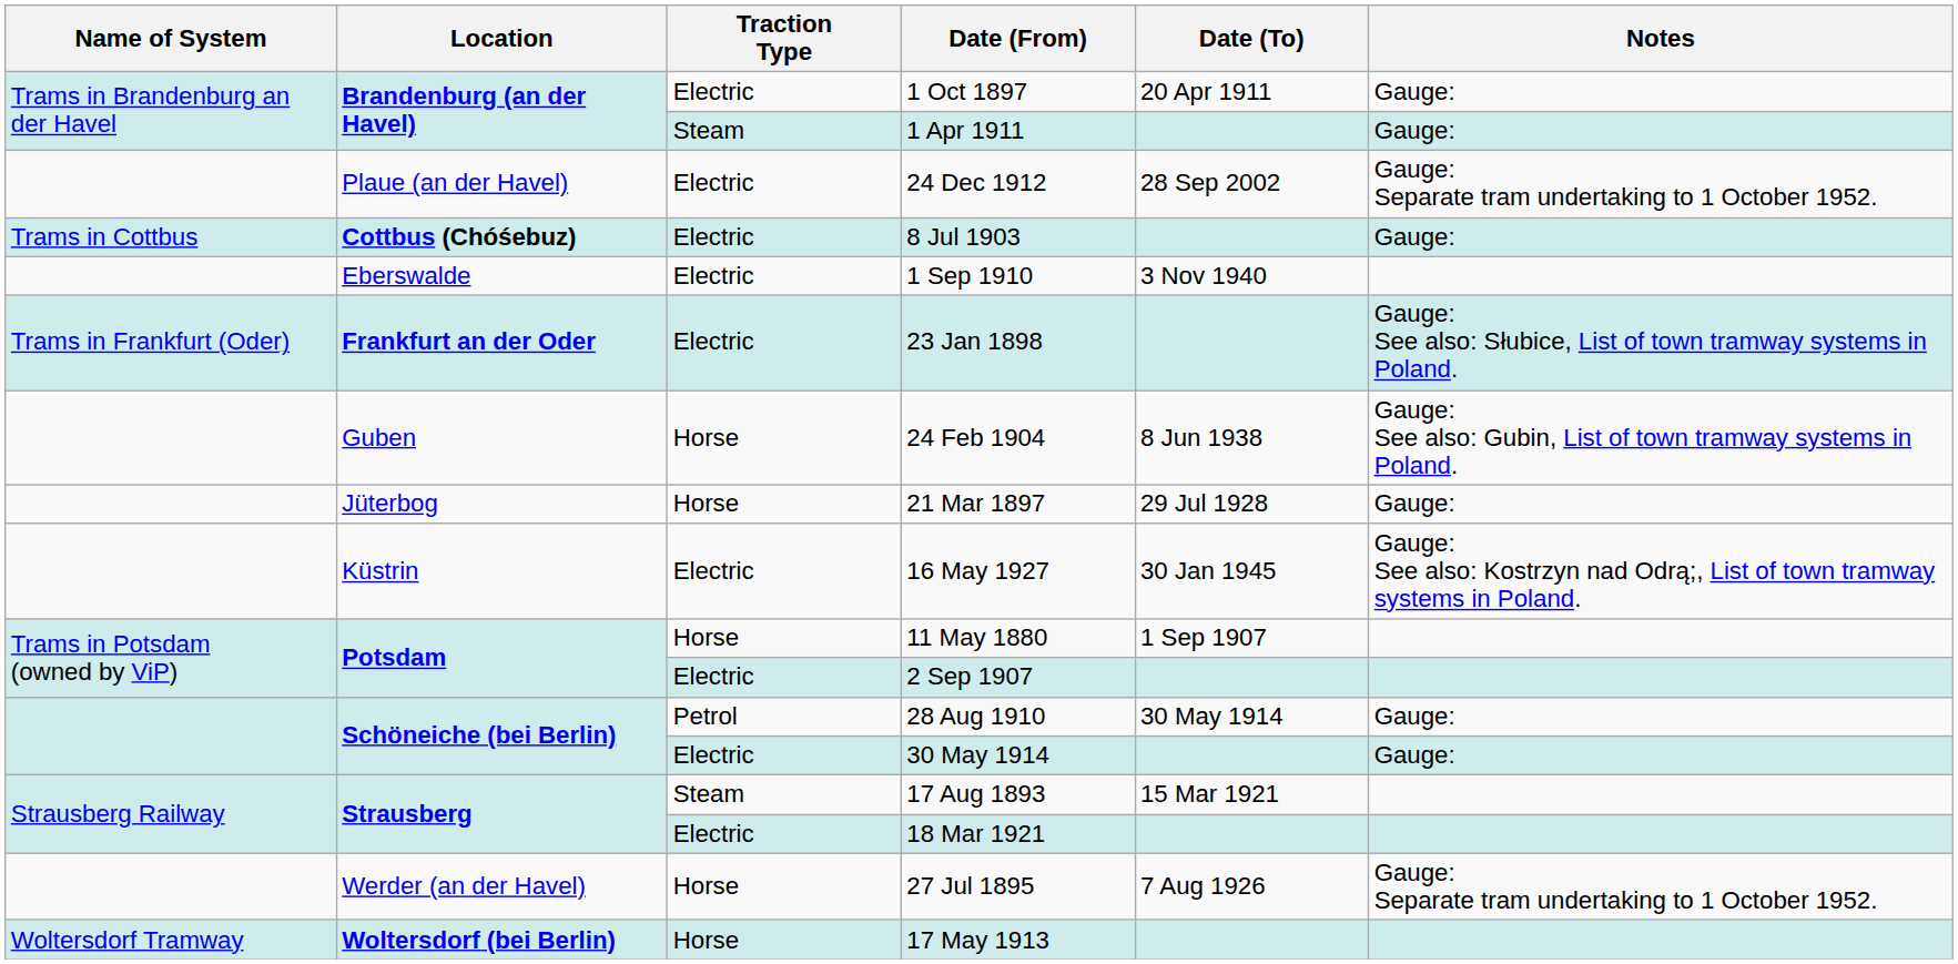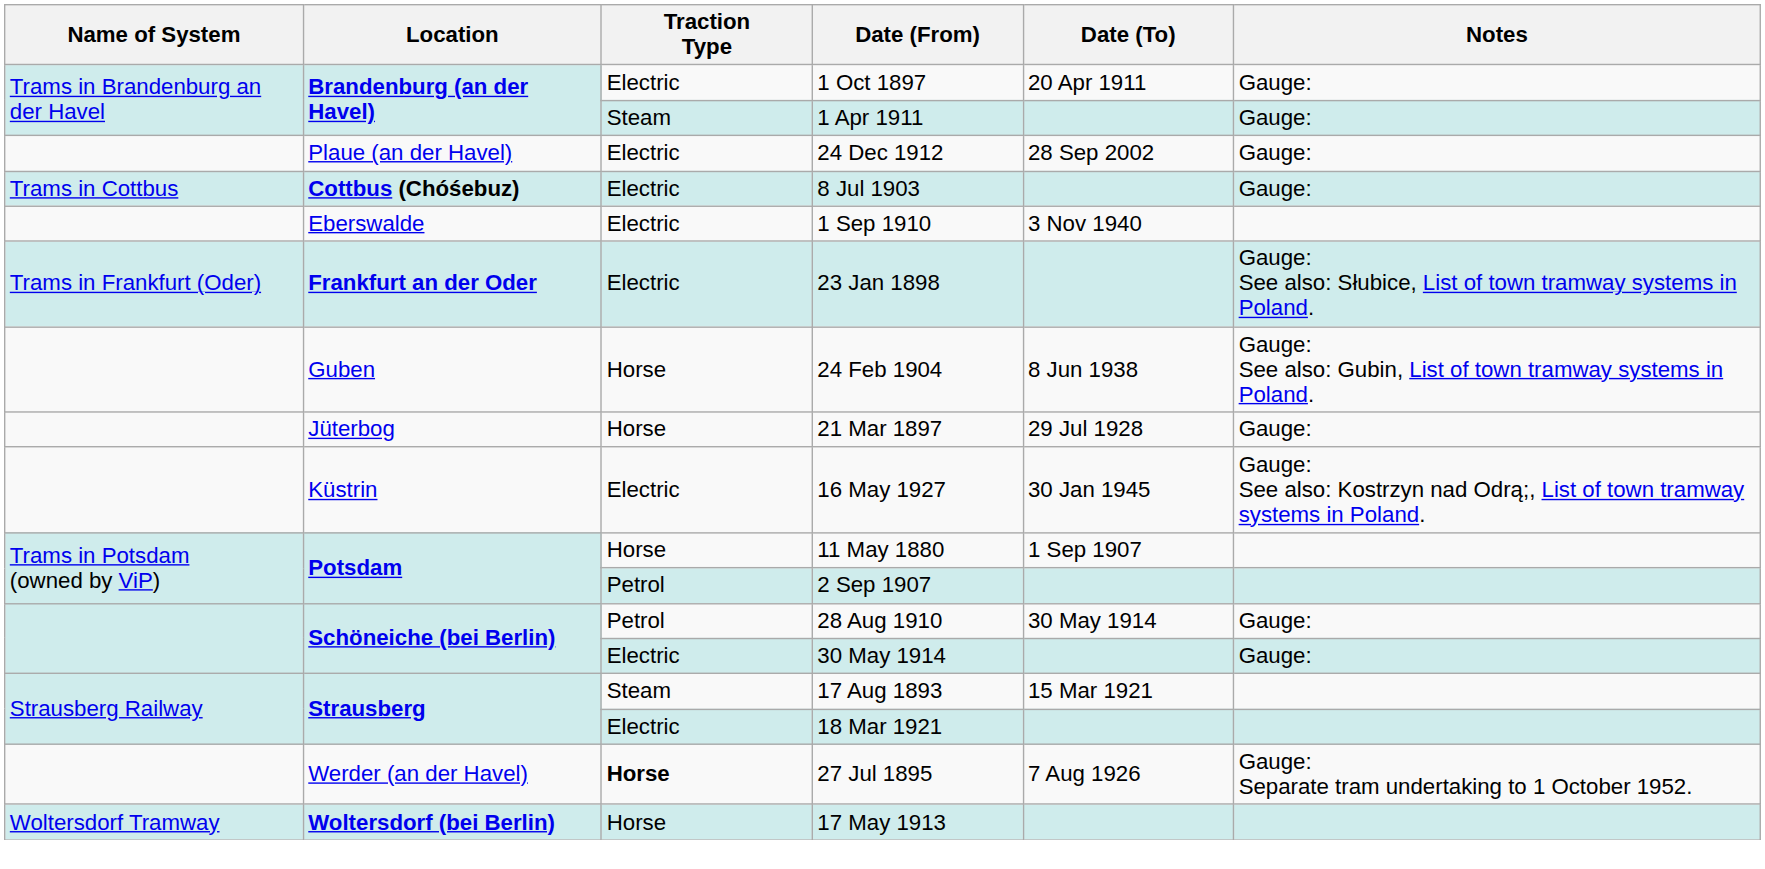24 Dec 1912 | Notes: Gauge: Separate tram undertaking to 1 October 1952. -> Gauge:
2 Sep 1907 | Traction Type: Electric -> Petrol
27 Jul 1895 | Traction Type: normal -> bold
